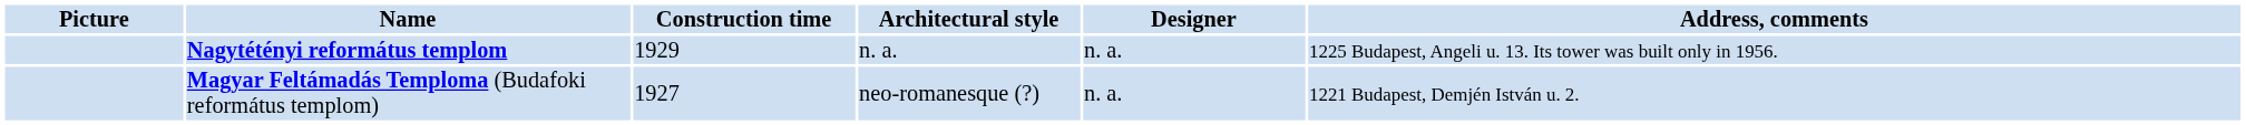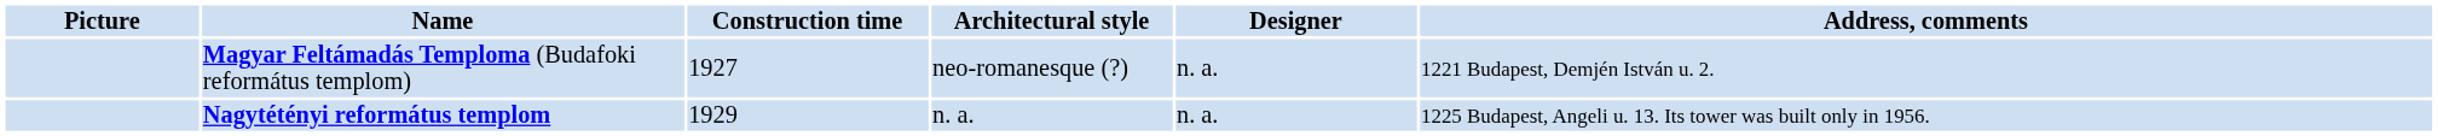rows swapped: Magyar Feltámadás Temploma (Budafoki református templom) <-> Nagytétényi református templom
